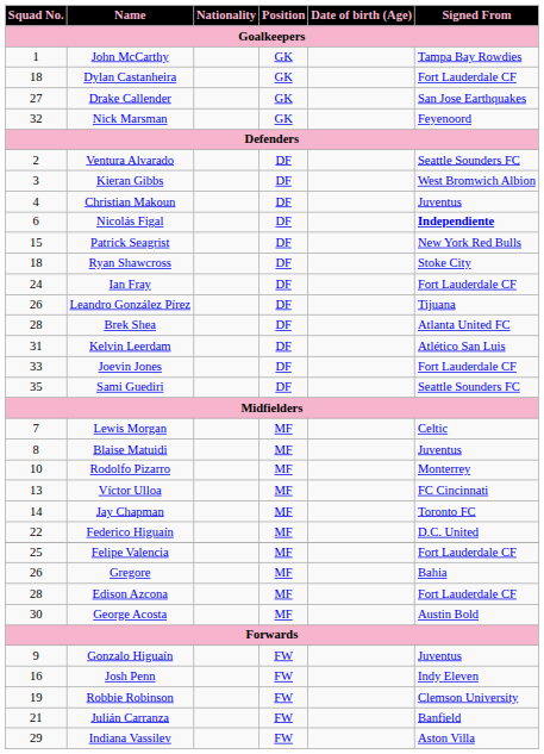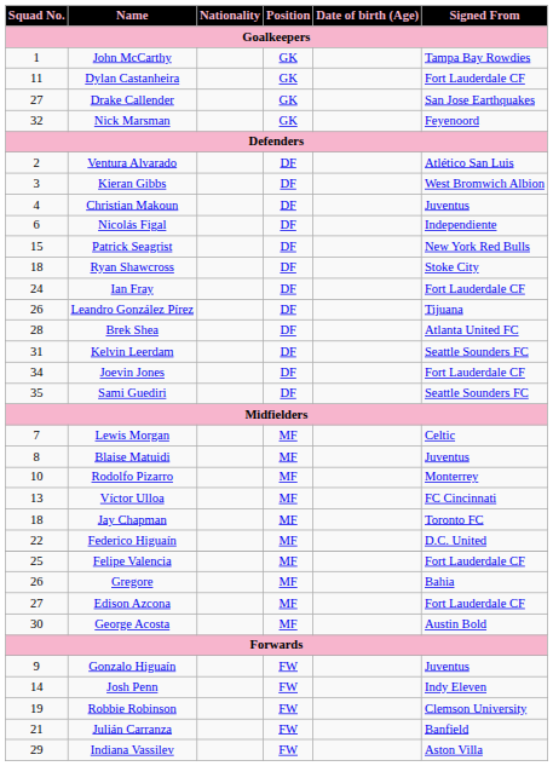Dylan Castanheira | Squad No.: 18 -> 11
Ventura Alvarado | Signed From: Seattle Sounders FC -> Atlético San Luis
Nicolás Figal | Signed From: bold -> normal
Kelvin Leerdam | Signed From: Atlético San Luis -> Seattle Sounders FC
Joevin Jones | Squad No.: 33 -> 34
Jay Chapman | Squad No.: 14 -> 18
Edison Azcona | Squad No.: 28 -> 27
Josh Penn | Squad No.: 16 -> 14
